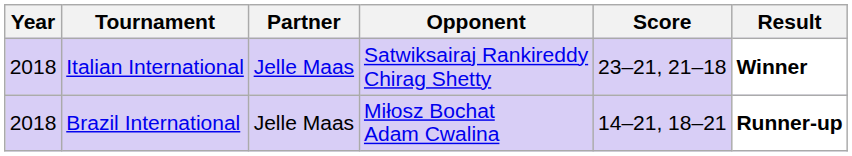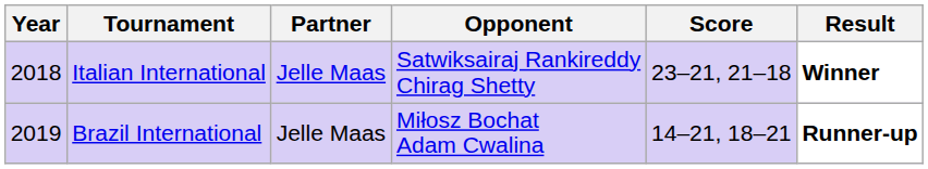Brazil International | Year: 2018 -> 2019
